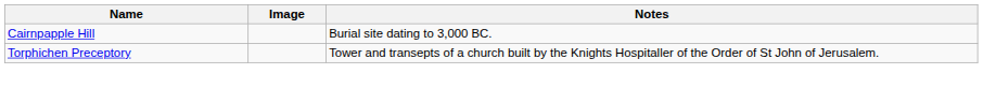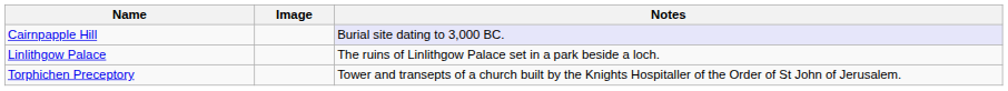Cairnpapple Hill | Notes: no background -> lavender background
+ row: Linlithgow Palace | The ruins of Linlithgow Palace set in a park beside a loch.
